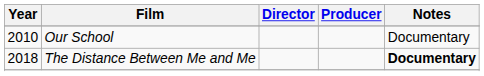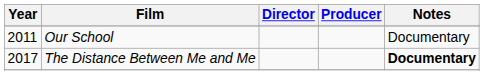Our School | Year: 2010 -> 2011
The Distance Between Me and Me | Year: 2018 -> 2017
